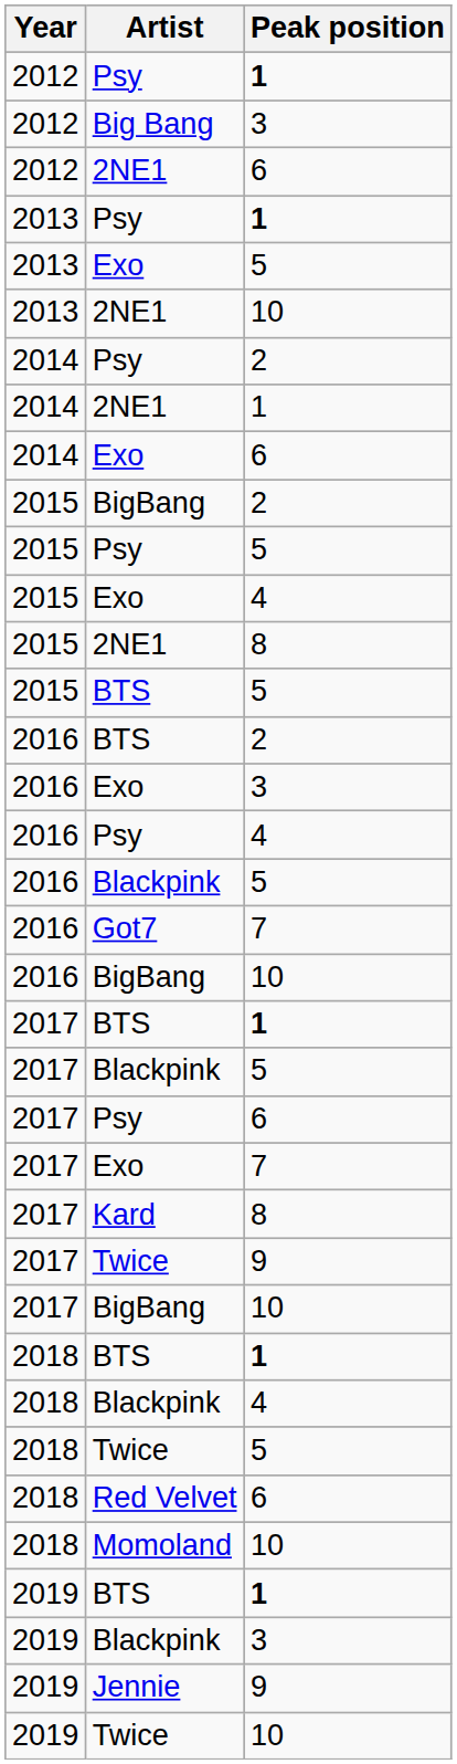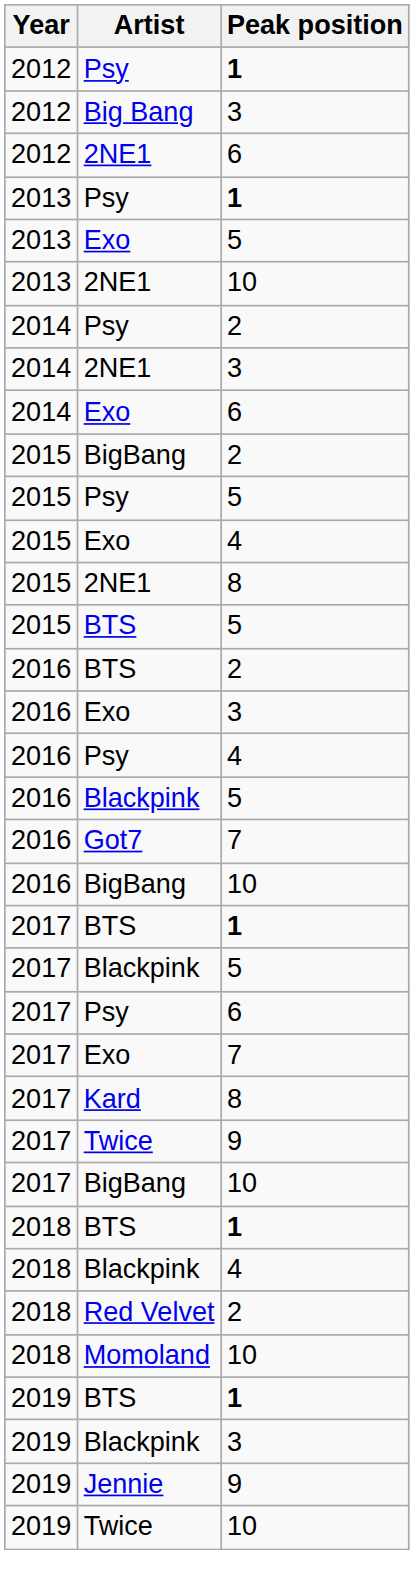2014 / 2NE1 | Peak position: 1 -> 3
- row: 2018 | Twice | 5
Red Velvet | Peak position: 6 -> 2
